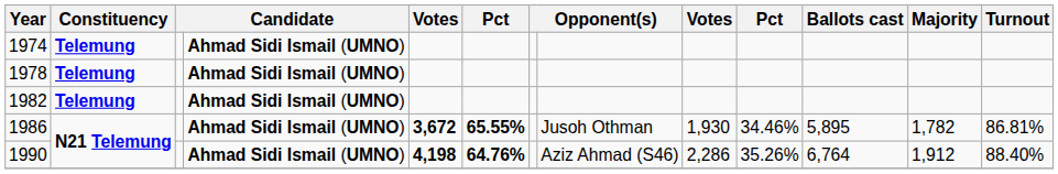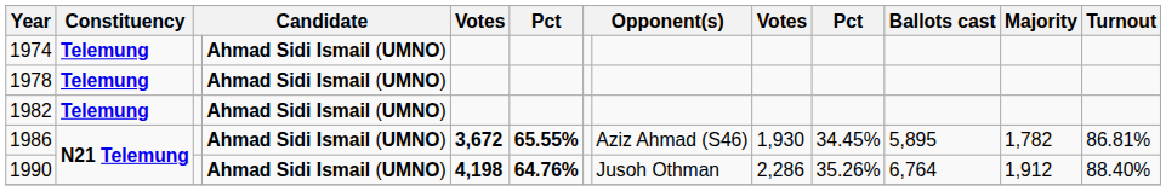1986 | column 8: Jusoh Othman -> Aziz Ahmad (S46)
1986 | column 10: 34.46% -> 34.45%
1990 | column 8: Aziz Ahmad (S46) -> Jusoh Othman
